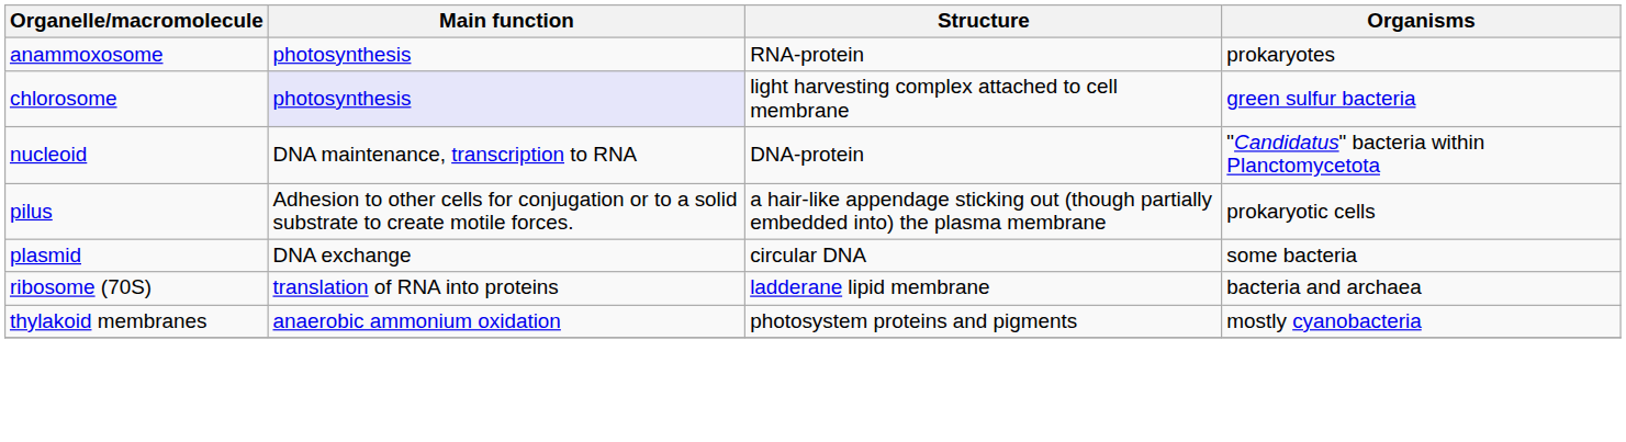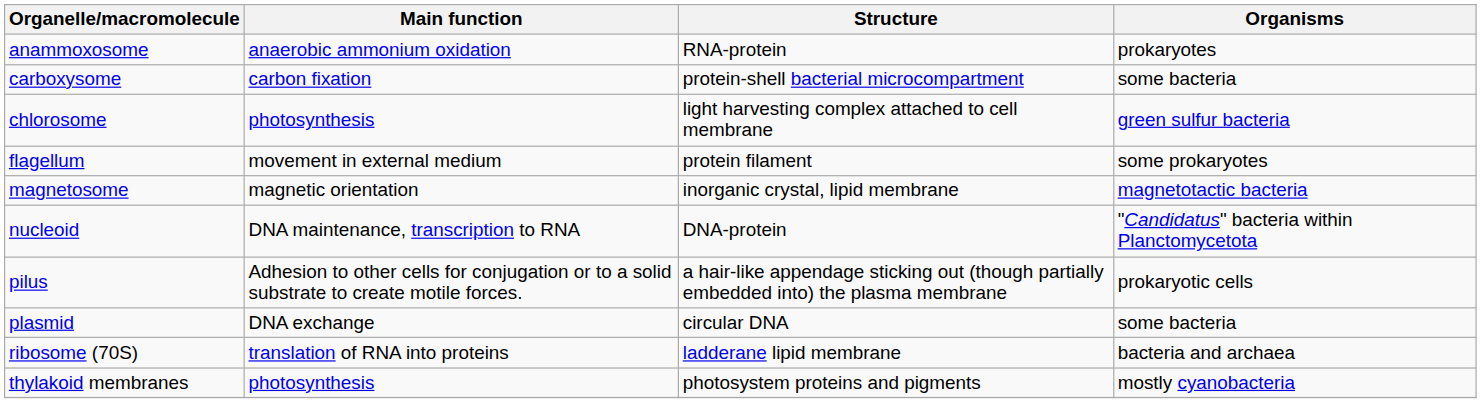anammoxosome | Main function: photosynthesis -> anaerobic ammonium oxidation
+ row: carboxysome | carbon fixation | protein-shell bacterial microcompartment | some bacteria
chlorosome | Main function: lavender background -> no background
+ row: flagellum | movement in external medium | protein filament | some prokaryotes
+ row: magnetosome | magnetic orientation | inorganic crystal, lipid membrane | magnetotactic bacteria
thylakoid membranes | Main function: anaerobic ammonium oxidation -> photosynthesis
